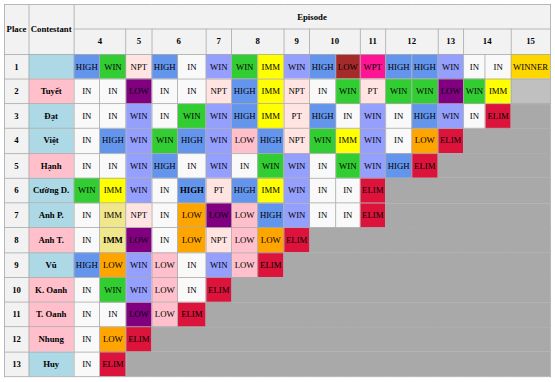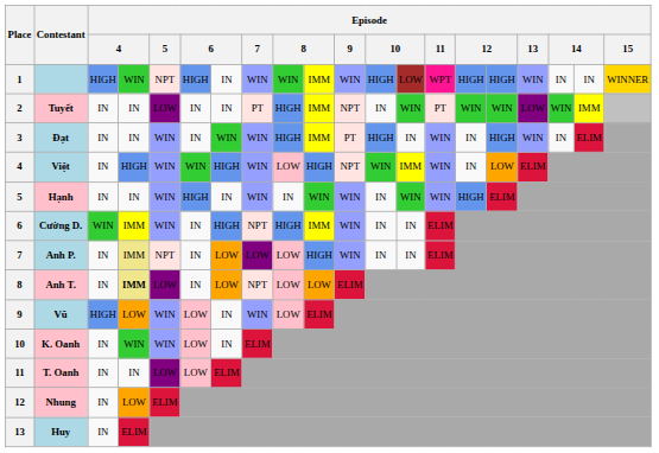Tuyết | Episode / 7: NPT -> PT
Cường D. | column 7: bold -> normal
Cường D. | Episode / 7: PT -> NPT
